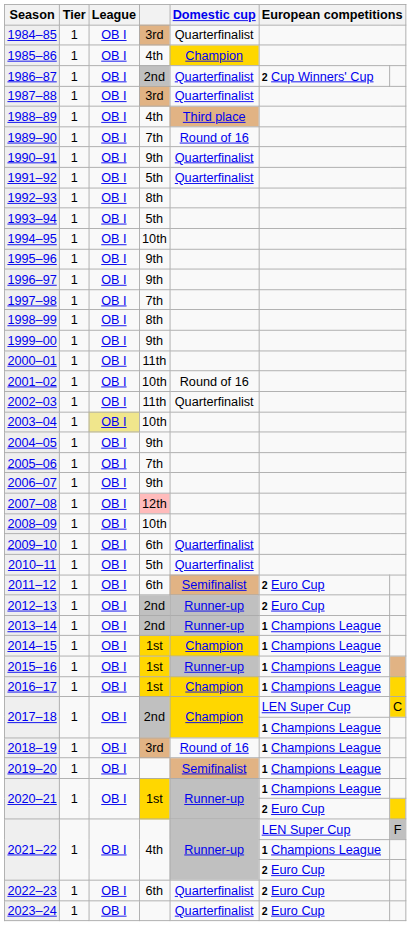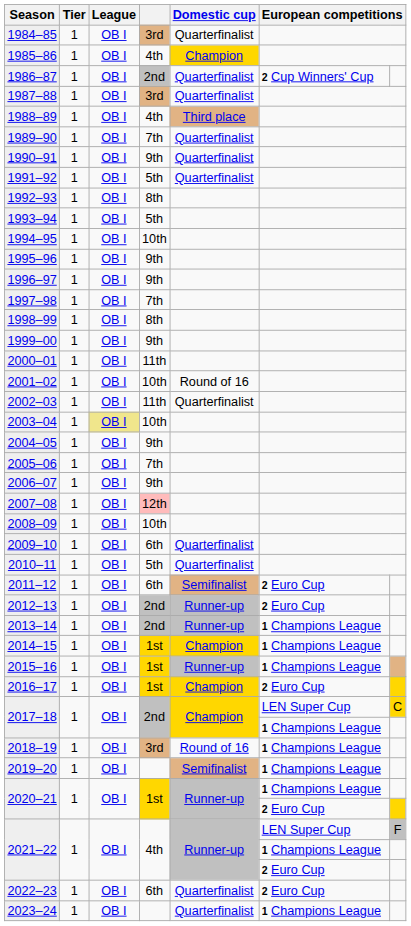1989–90 | Domestic cup: Round of 16 -> Quarterfinalist
2016–17 | column 6: 1 Champions League -> 2 Euro Cup
2023–24 | column 6: 2 Euro Cup -> 1 Champions League
